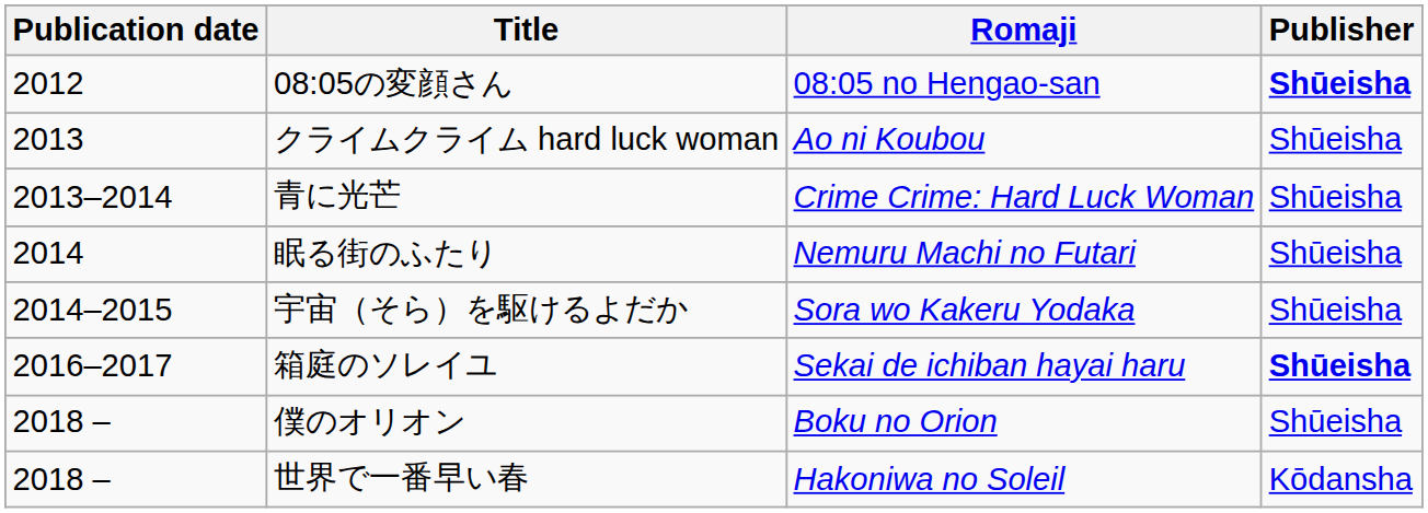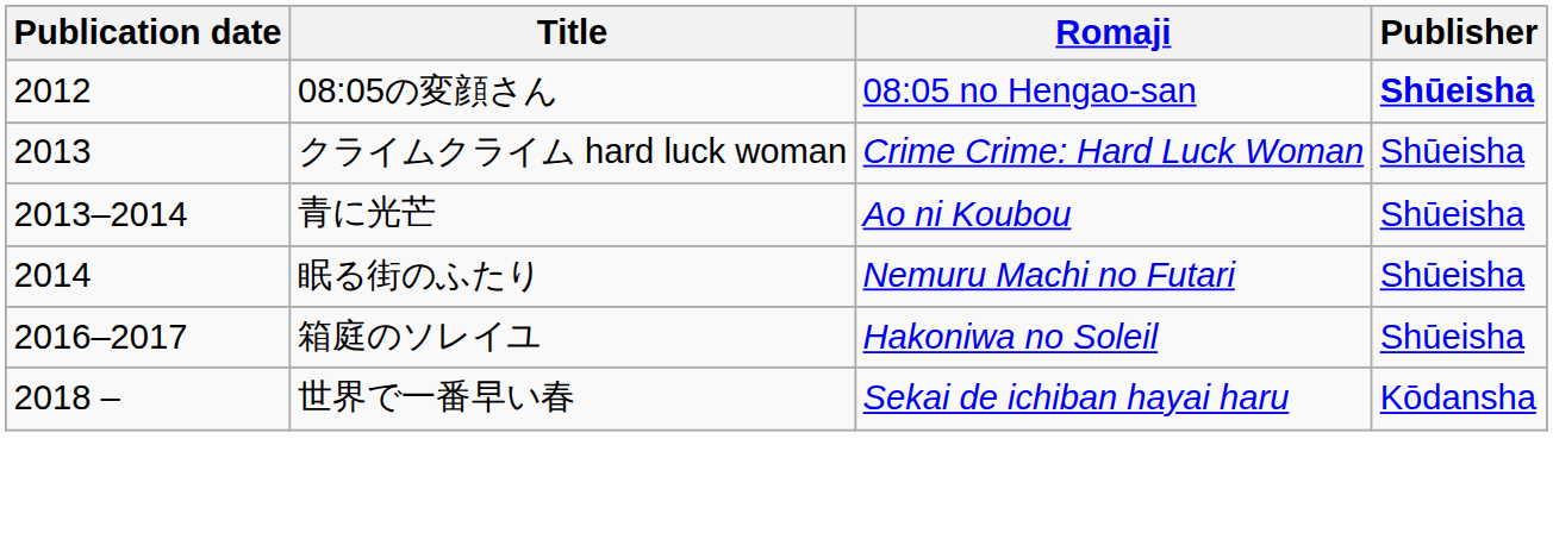クライムクライム hard luck woman | Romaji: Ao ni Koubou -> Crime Crime: Hard Luck Woman
青に光芒 | Romaji: Crime Crime: Hard Luck Woman -> Ao ni Koubou
- row: 2014–2015 | 宇宙（そら）を駆けるよだか | Sora wo Kakeru Yodaka | Shūeisha
箱庭のソレイユ | Romaji: Sekai de ichiban hayai haru -> Hakoniwa no Soleil
箱庭のソレイユ | Publisher: bold -> normal
- row: 2018 – | 僕のオリオン | Boku no Orion | Shūeisha
世界で一番早い春 | Romaji: Hakoniwa no Soleil -> Sekai de ichiban hayai haru
